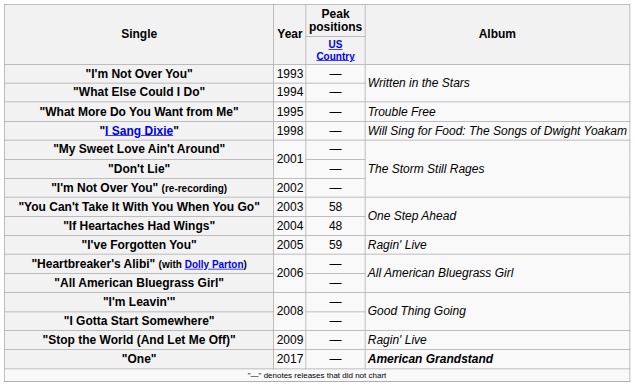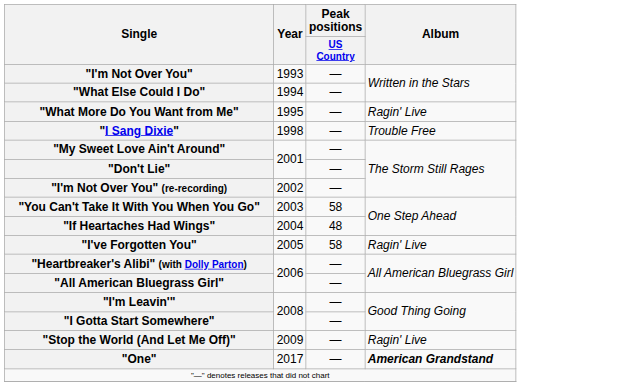"What More Do You Want from Me" | Album: Trouble Free -> Ragin' Live
"I Sang Dixie" | Album: Will Sing for Food: The Songs of Dwight Yoakam -> Trouble Free
"I've Forgotten You" | Peak positions / US Country: 59 -> 58
